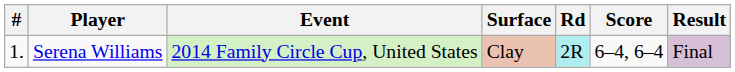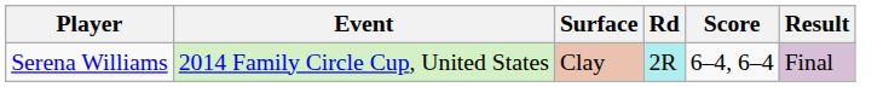- column: # | 1.
